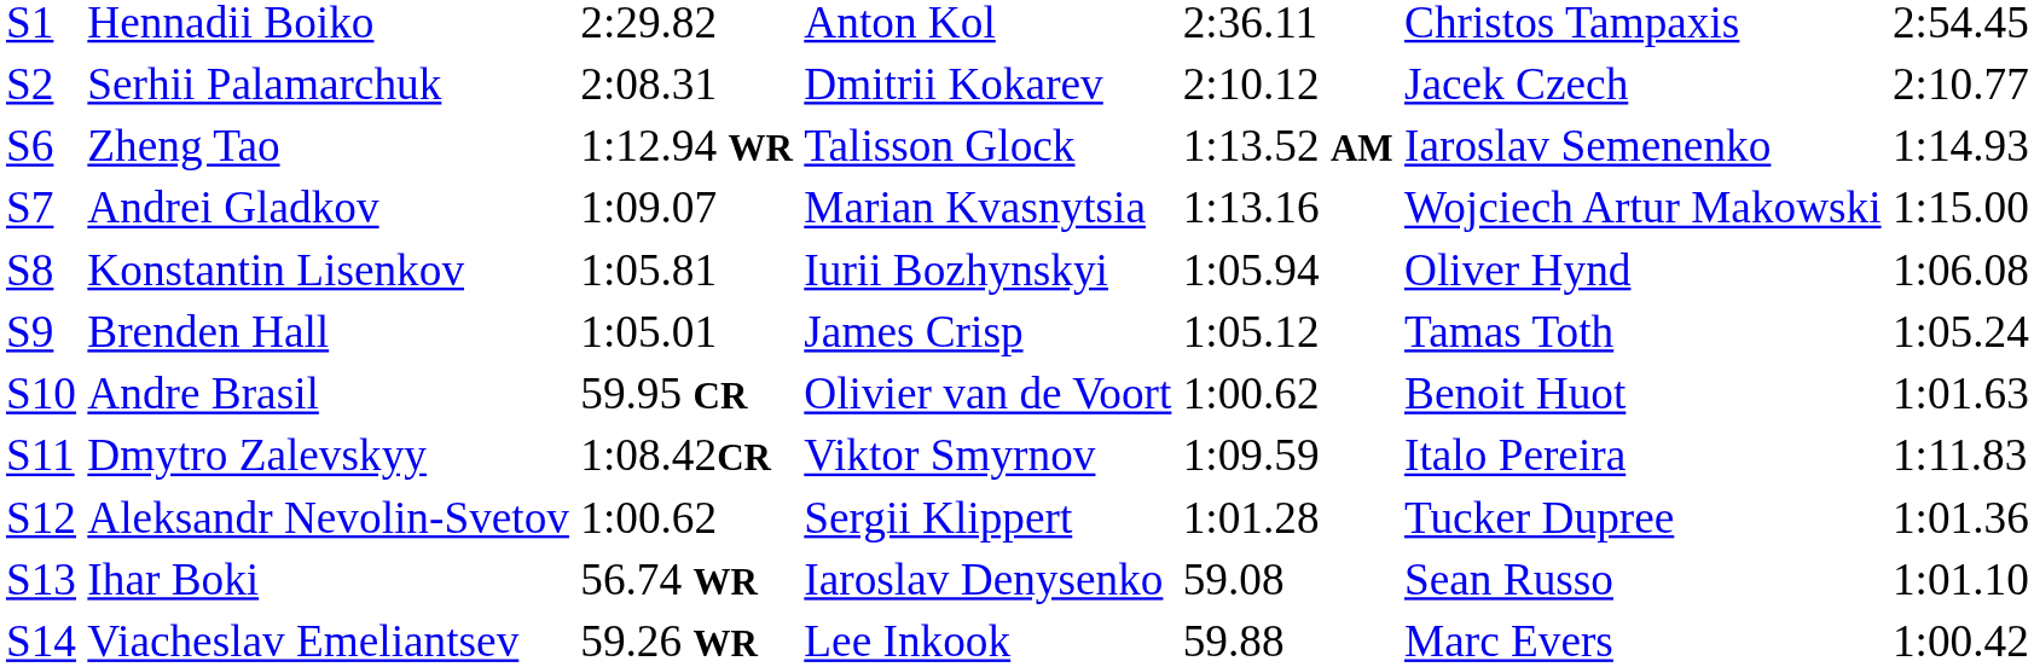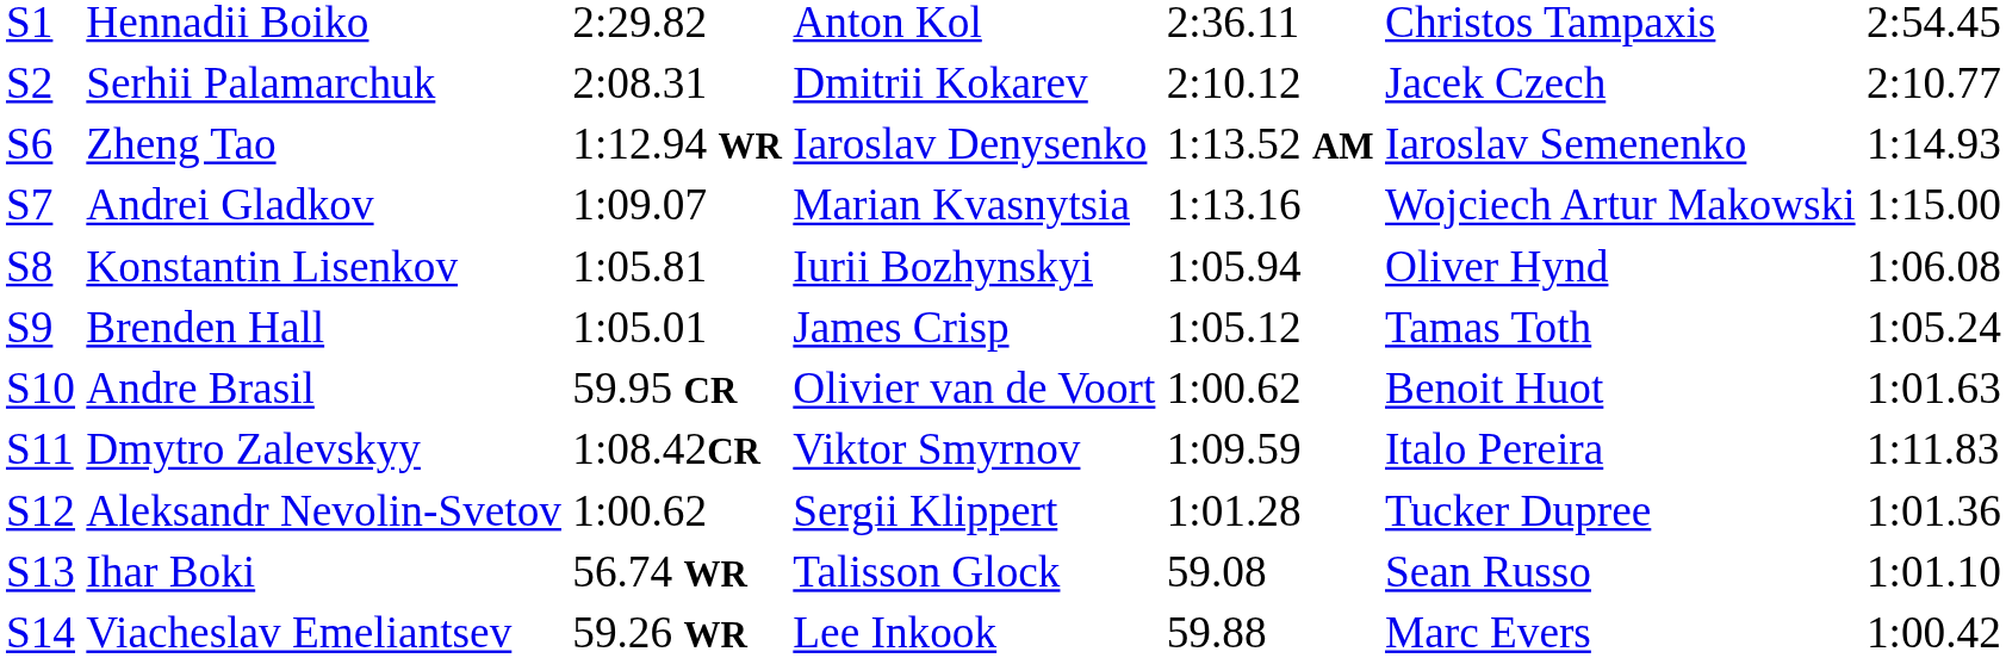Zheng Tao | column 4: Talisson Glock -> Iaroslav Denysenko
Ihar Boki | column 4: Iaroslav Denysenko -> Talisson Glock
